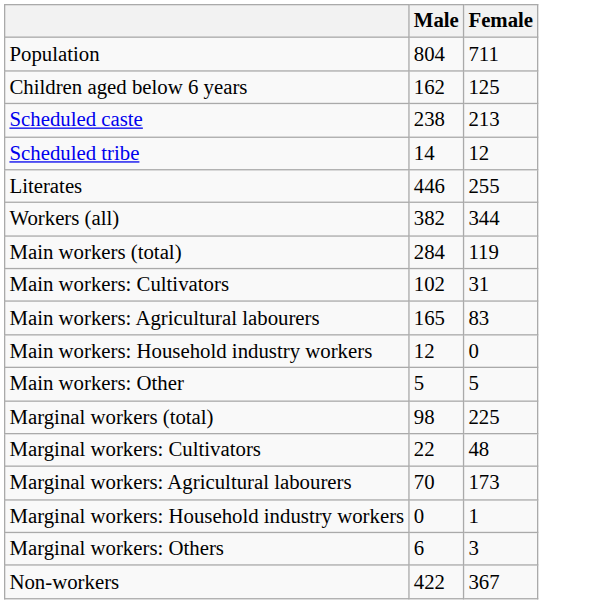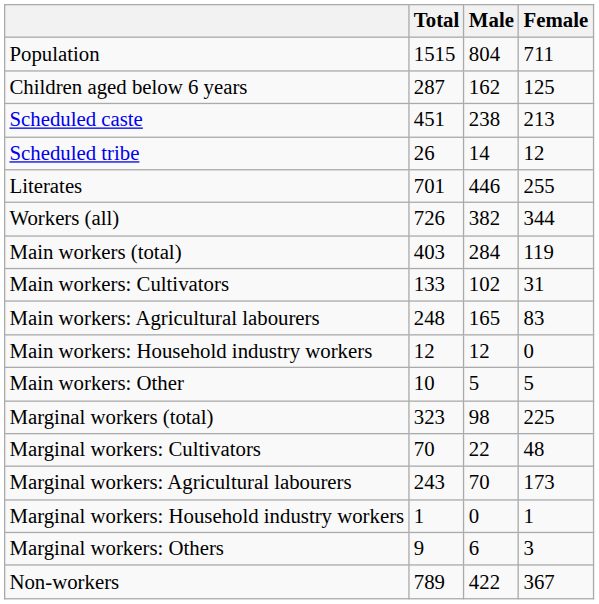+ column: Total | 1515 | 287 | 451 | 26 | 701 | 726 | 403 | 133 | 248 | 12 | 10 | 323 | 70 | 243 | 1 | 9 | 789
